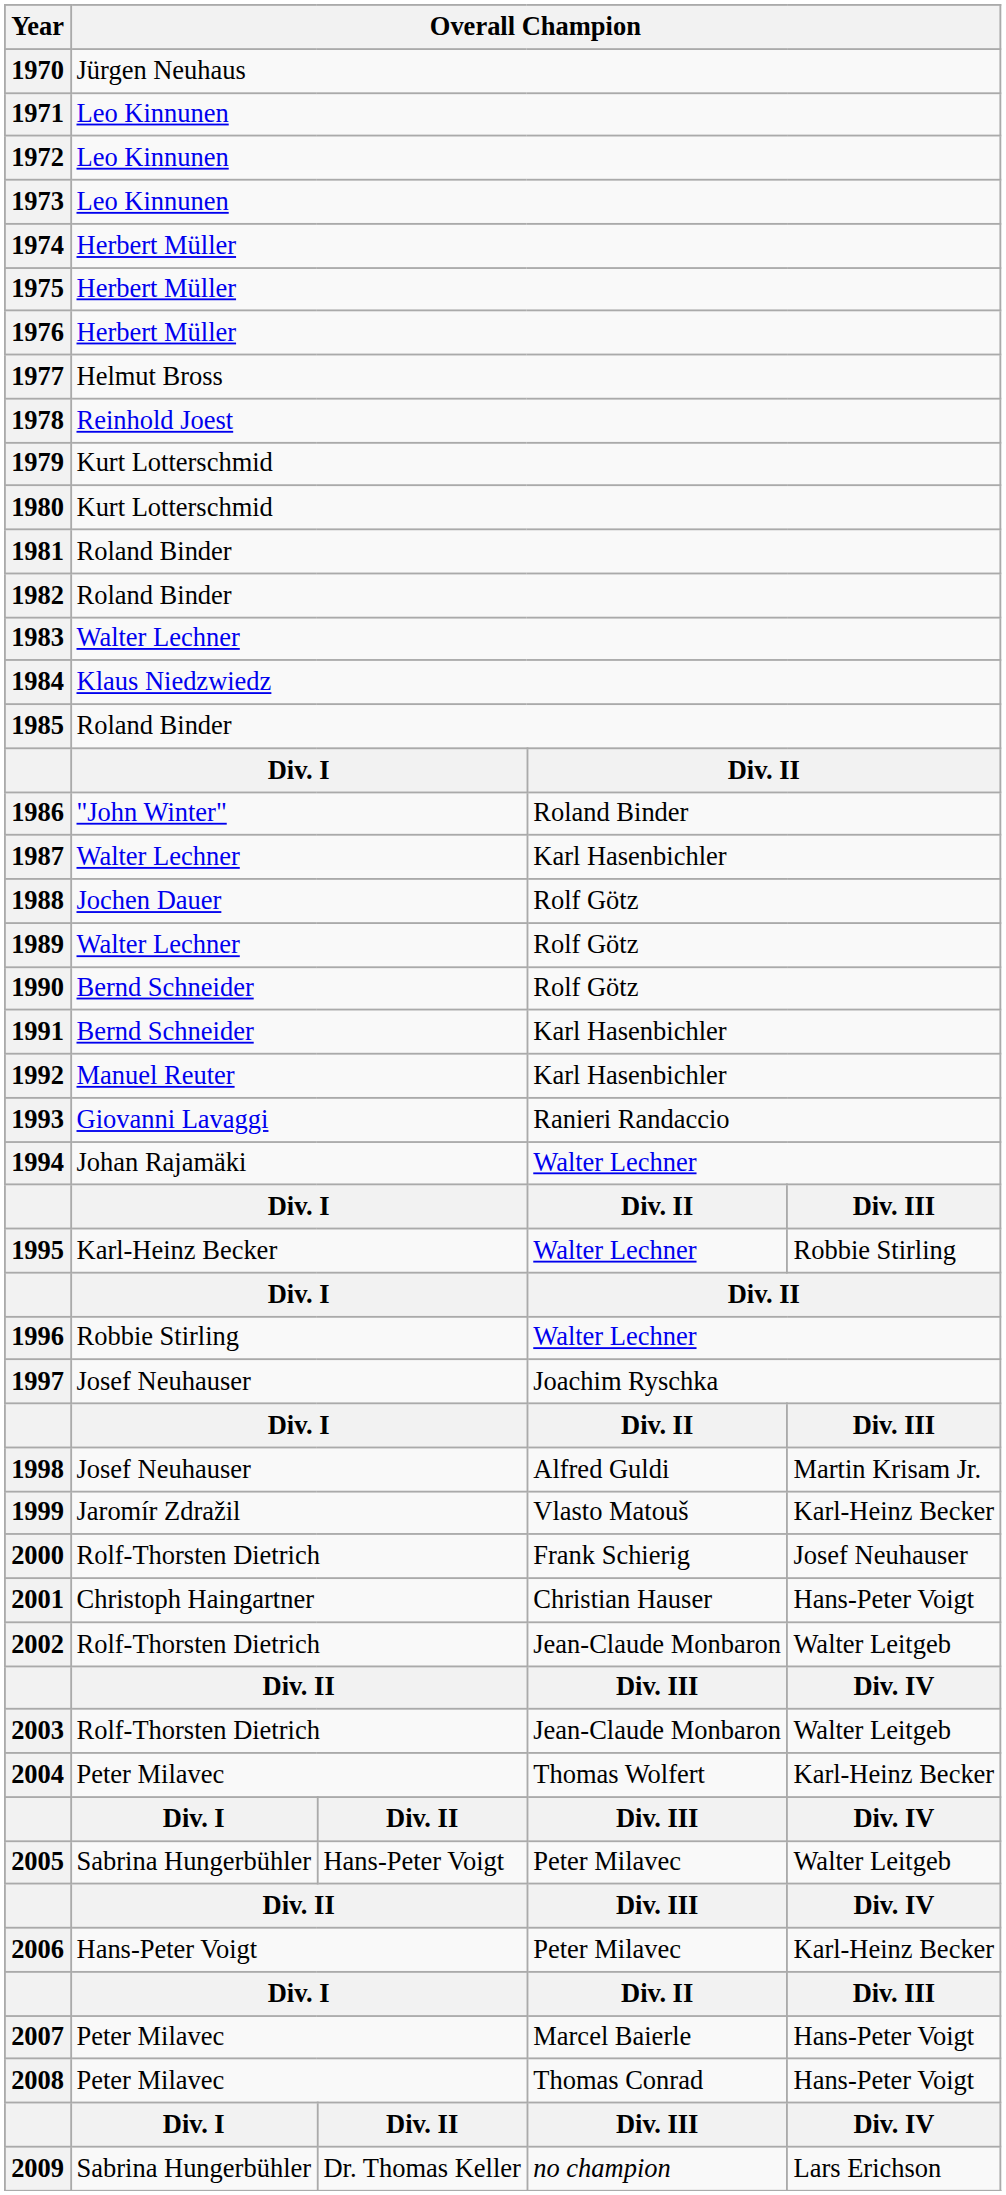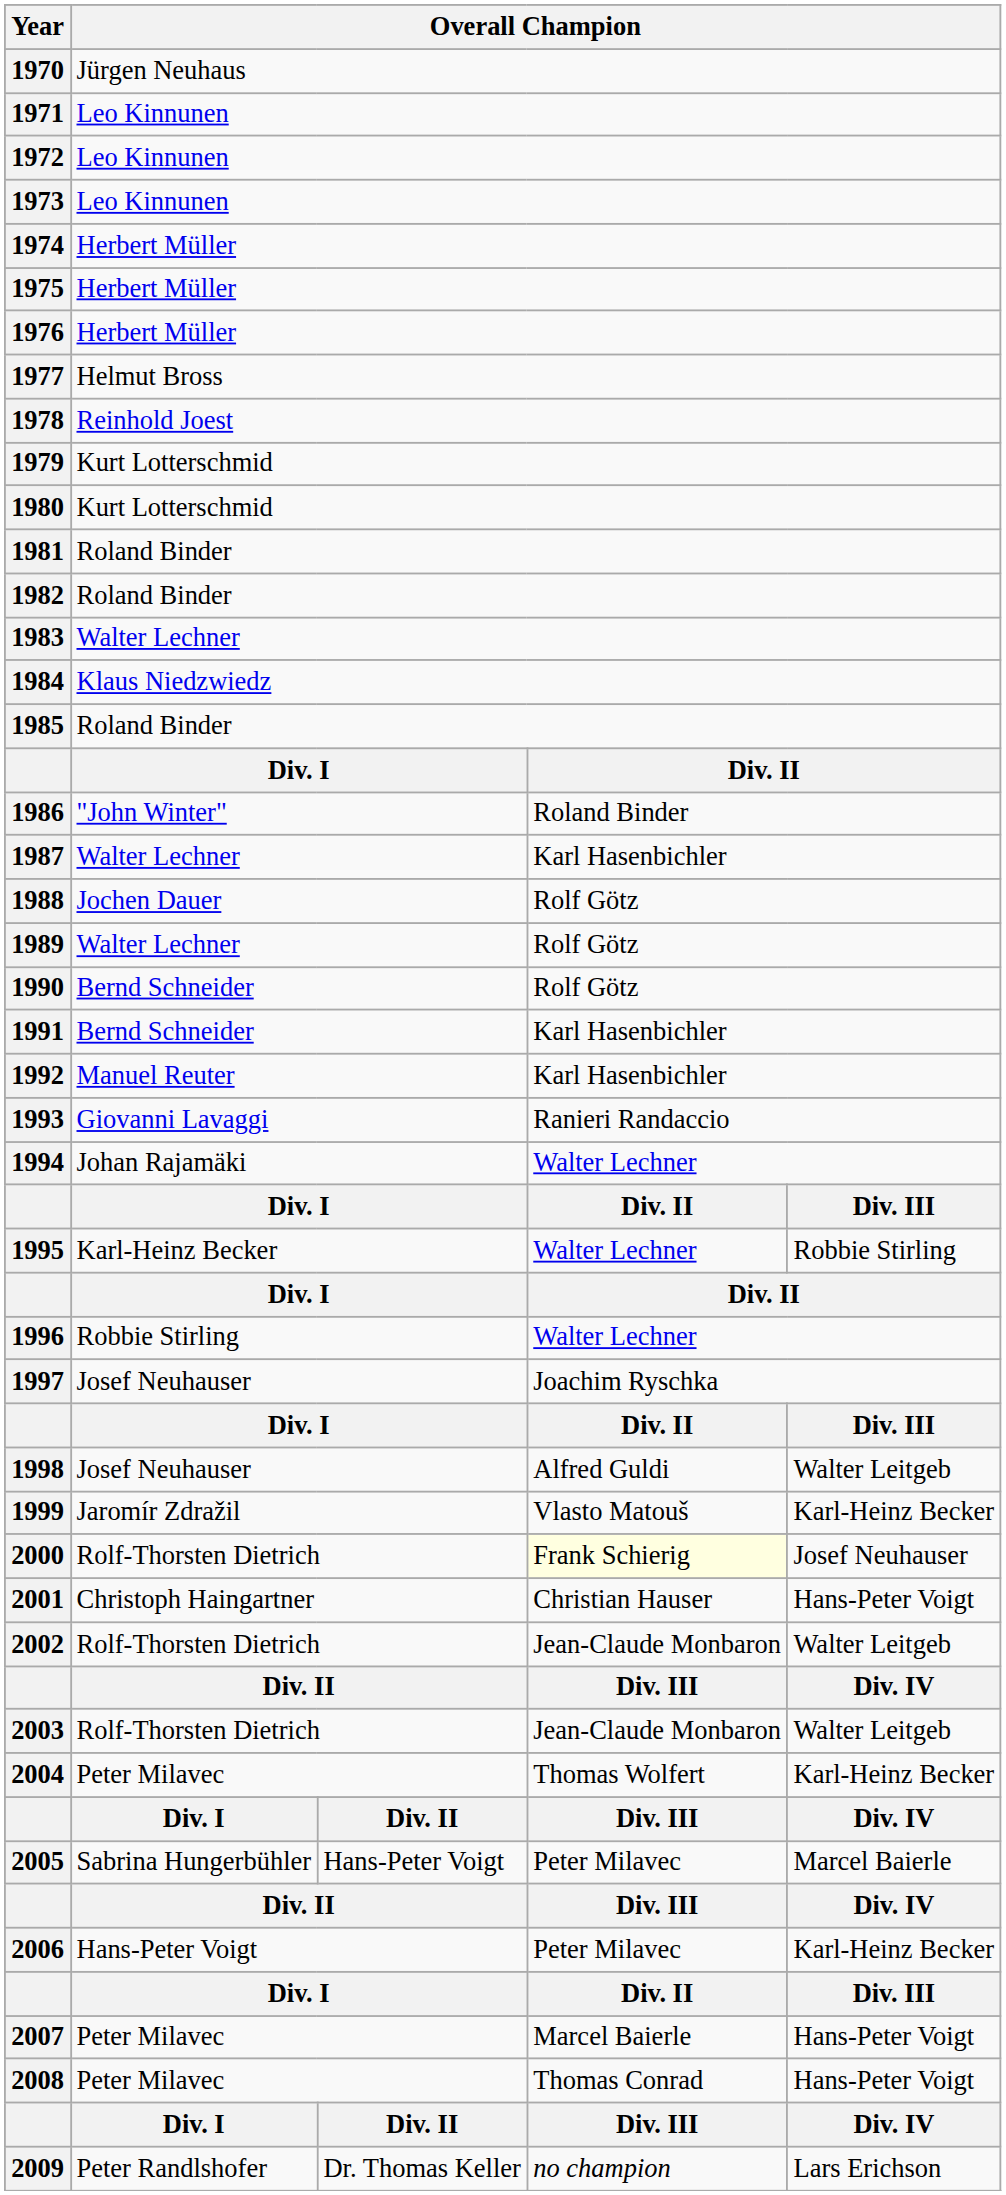1998 | column 5: Martin Krisam Jr. -> Walter Leitgeb
2000 | column 4: no background -> lightyellow background
2005 | column 5: Walter Leitgeb -> Marcel Baierle
2009 | column 2: Sabrina Hungerbühler -> Peter Randlshofer
